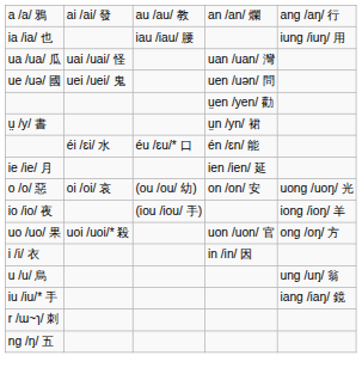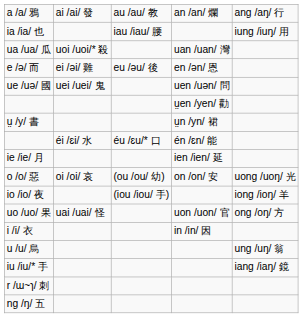ua /ua/ 瓜 | column 2: uai /uai/ 怪 -> uoi /uoi/* 殺
+ row: e /ə/ 而 | ei /əi/ 雞 | eu /əu/ 後 | en /ən/ 恩
uo /uo/ 果 | column 2: uoi /uoi/* 殺 -> uai /uai/ 怪
